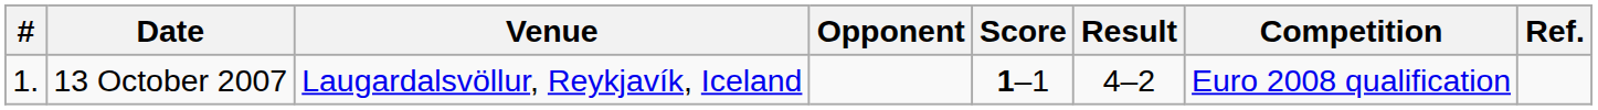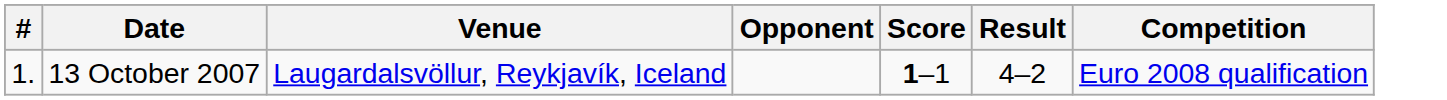- column: Ref.
